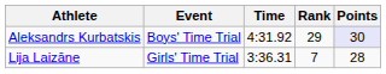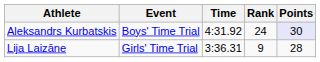Aleksandrs Kurbatskis | Rank: 29 -> 24
Lija Laizāne | Rank: 7 -> 9
